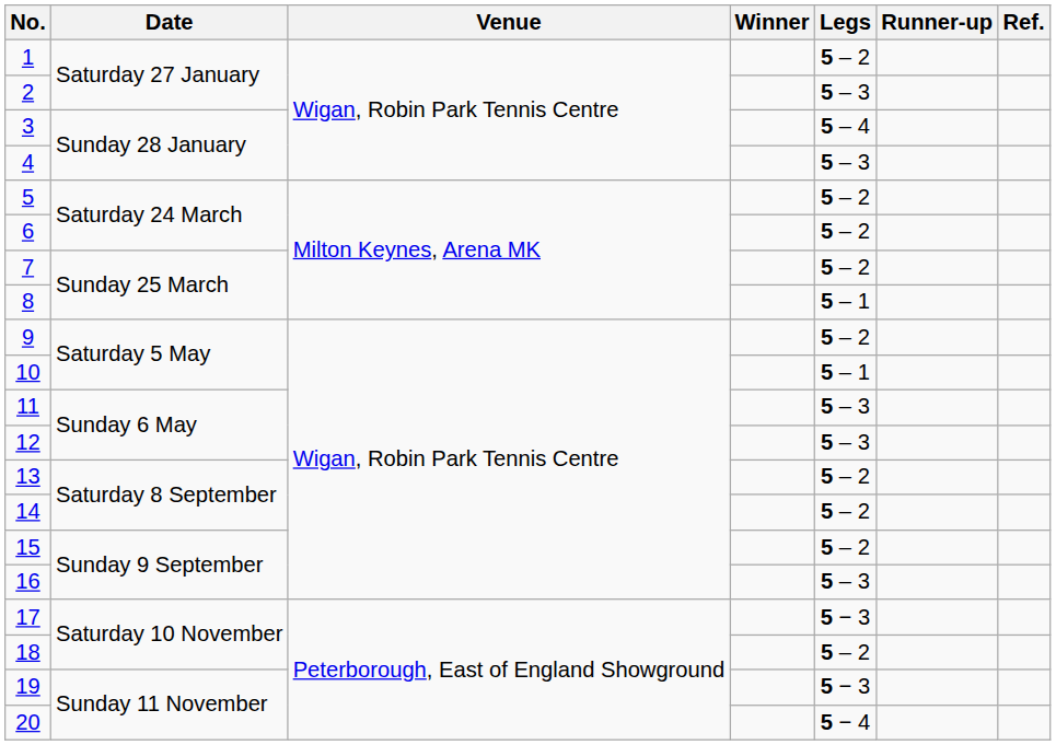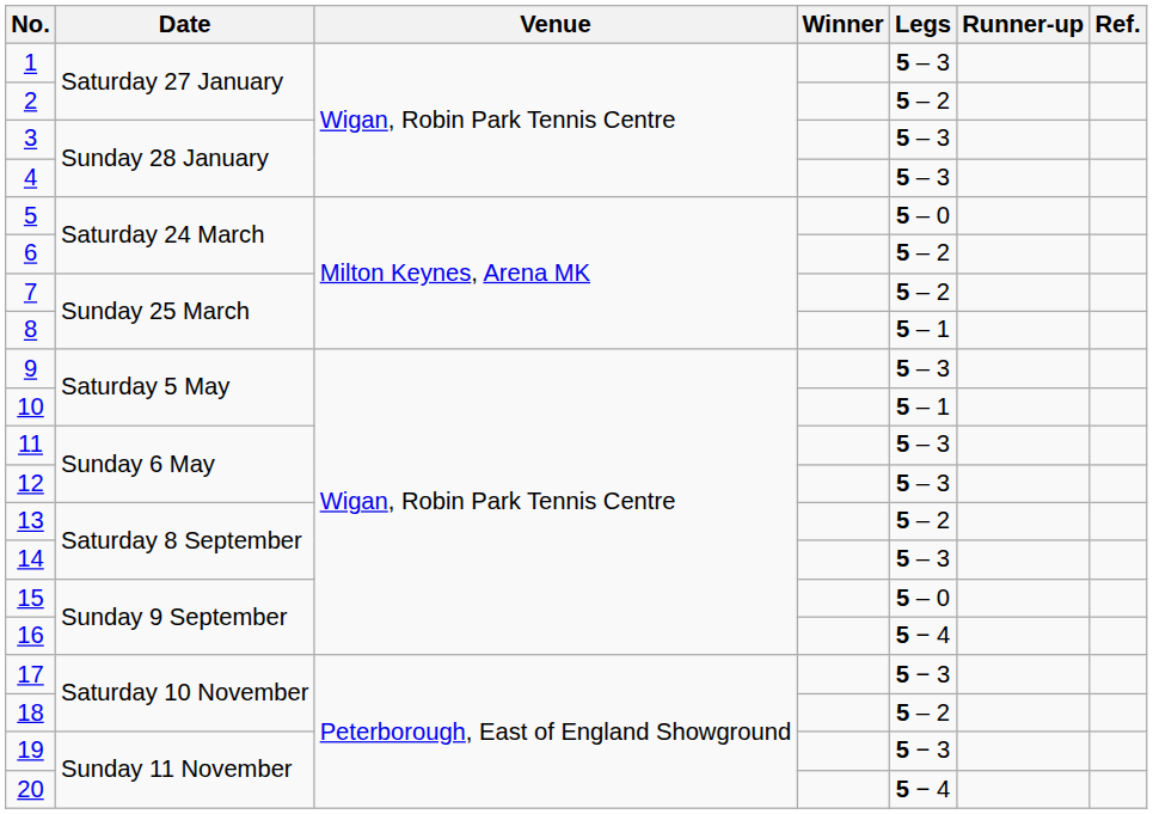1 | Legs: 5 – 2 -> 5 – 3
2 | Legs: 5 – 3 -> 5 – 2
3 | Legs: 5 – 4 -> 5 – 3
5 | Legs: 5 – 2 -> 5 – 0
9 | Legs: 5 – 2 -> 5 – 3
14 | Legs: 5 – 2 -> 5 – 3
15 | Legs: 5 – 2 -> 5 – 0
16 | Legs: 5 – 3 -> 5 − 4
